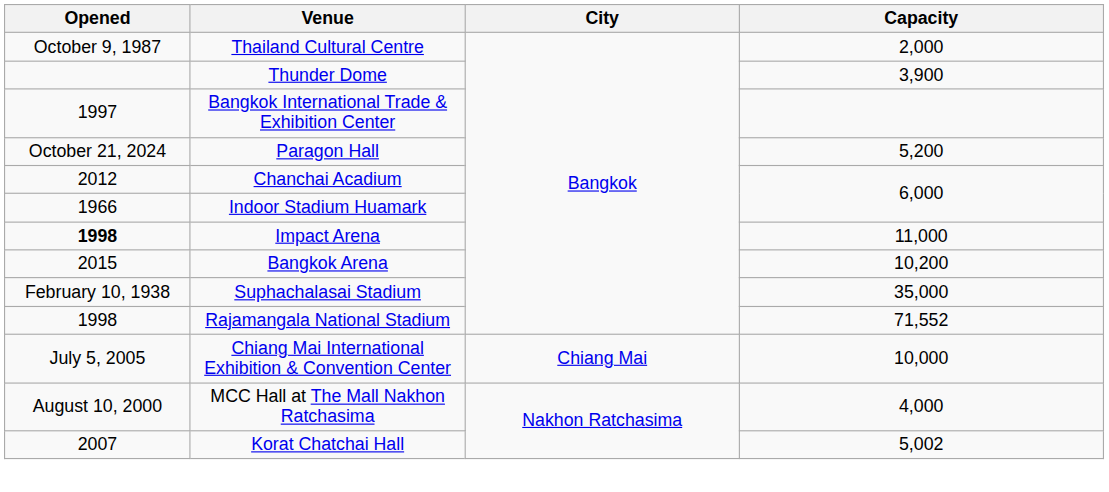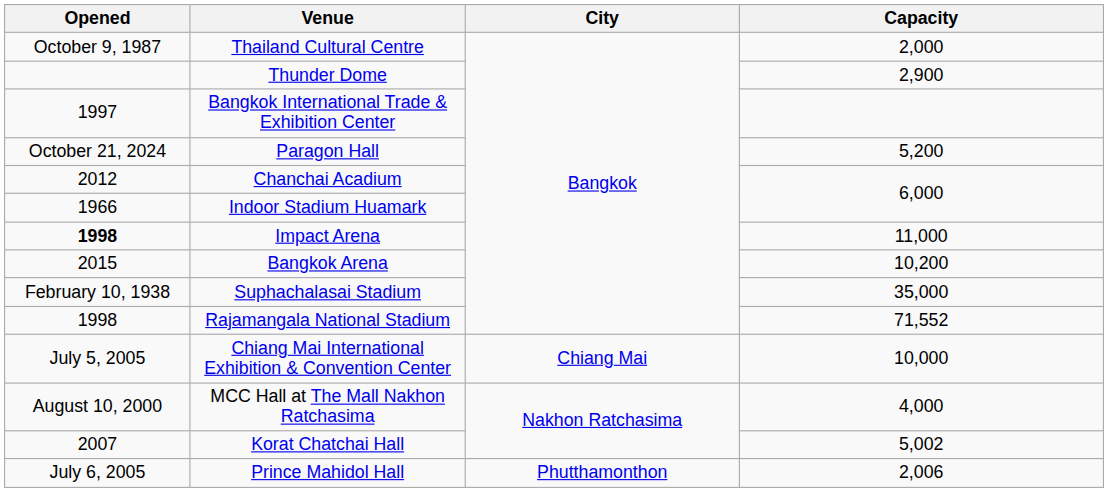Thunder Dome | Capacity: 3,900 -> 2,900
+ row: July 6, 2005 | Prince Mahidol Hall | Phutthamonthon | 2,006
